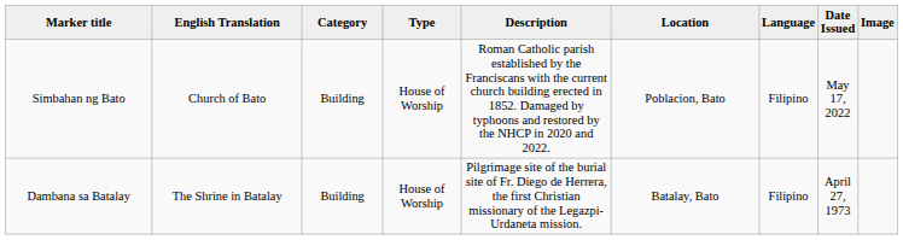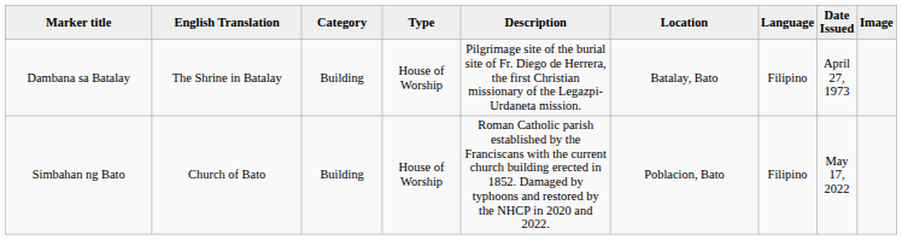rows swapped: Dambana sa Batalay <-> Simbahan ng Bato
